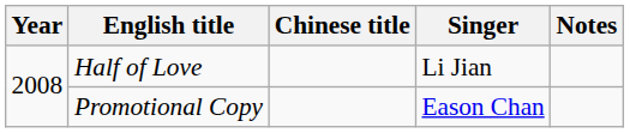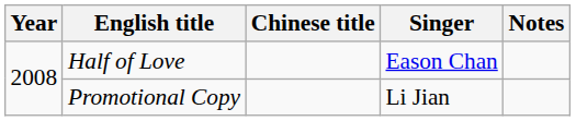Half of Love | Singer: Li Jian -> Eason Chan
Promotional Copy | Singer: Eason Chan -> Li Jian
